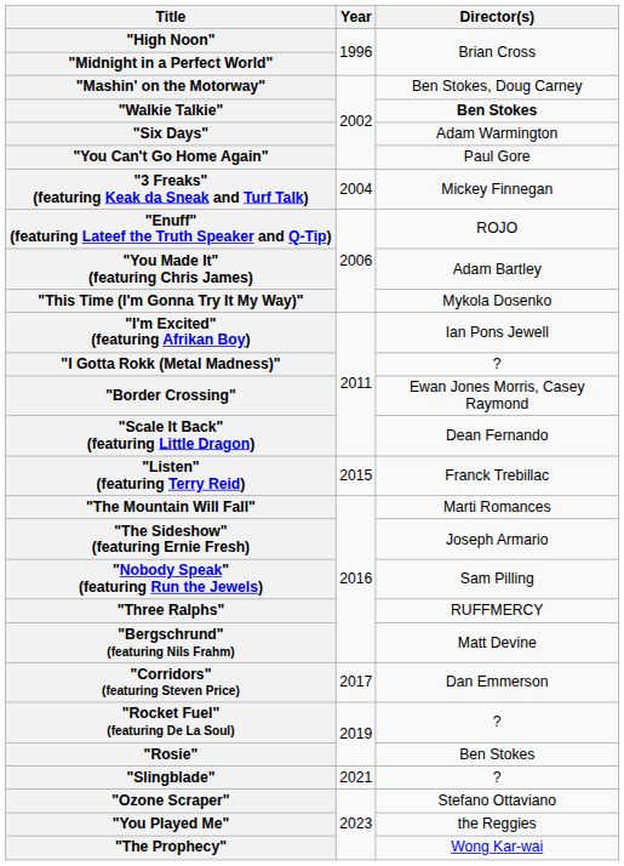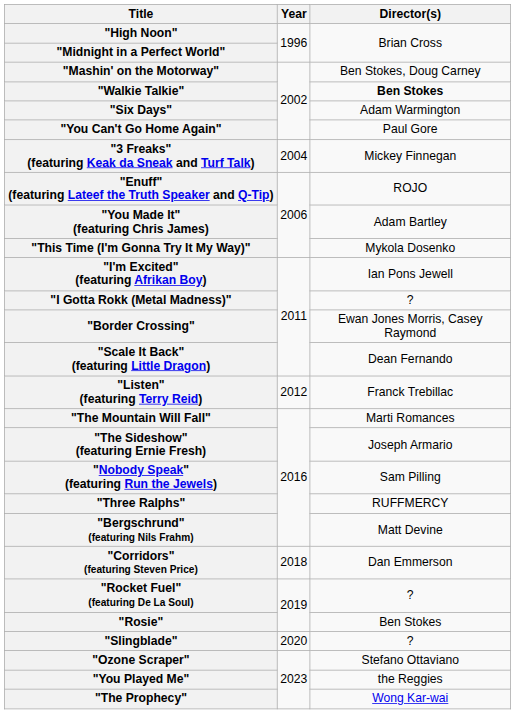"Listen" (featuring Terry Reid) | Year: 2015 -> 2012
"Corridors" (featuring Steven Price) | Year: 2017 -> 2018
"Slingblade" | Year: 2021 -> 2020
